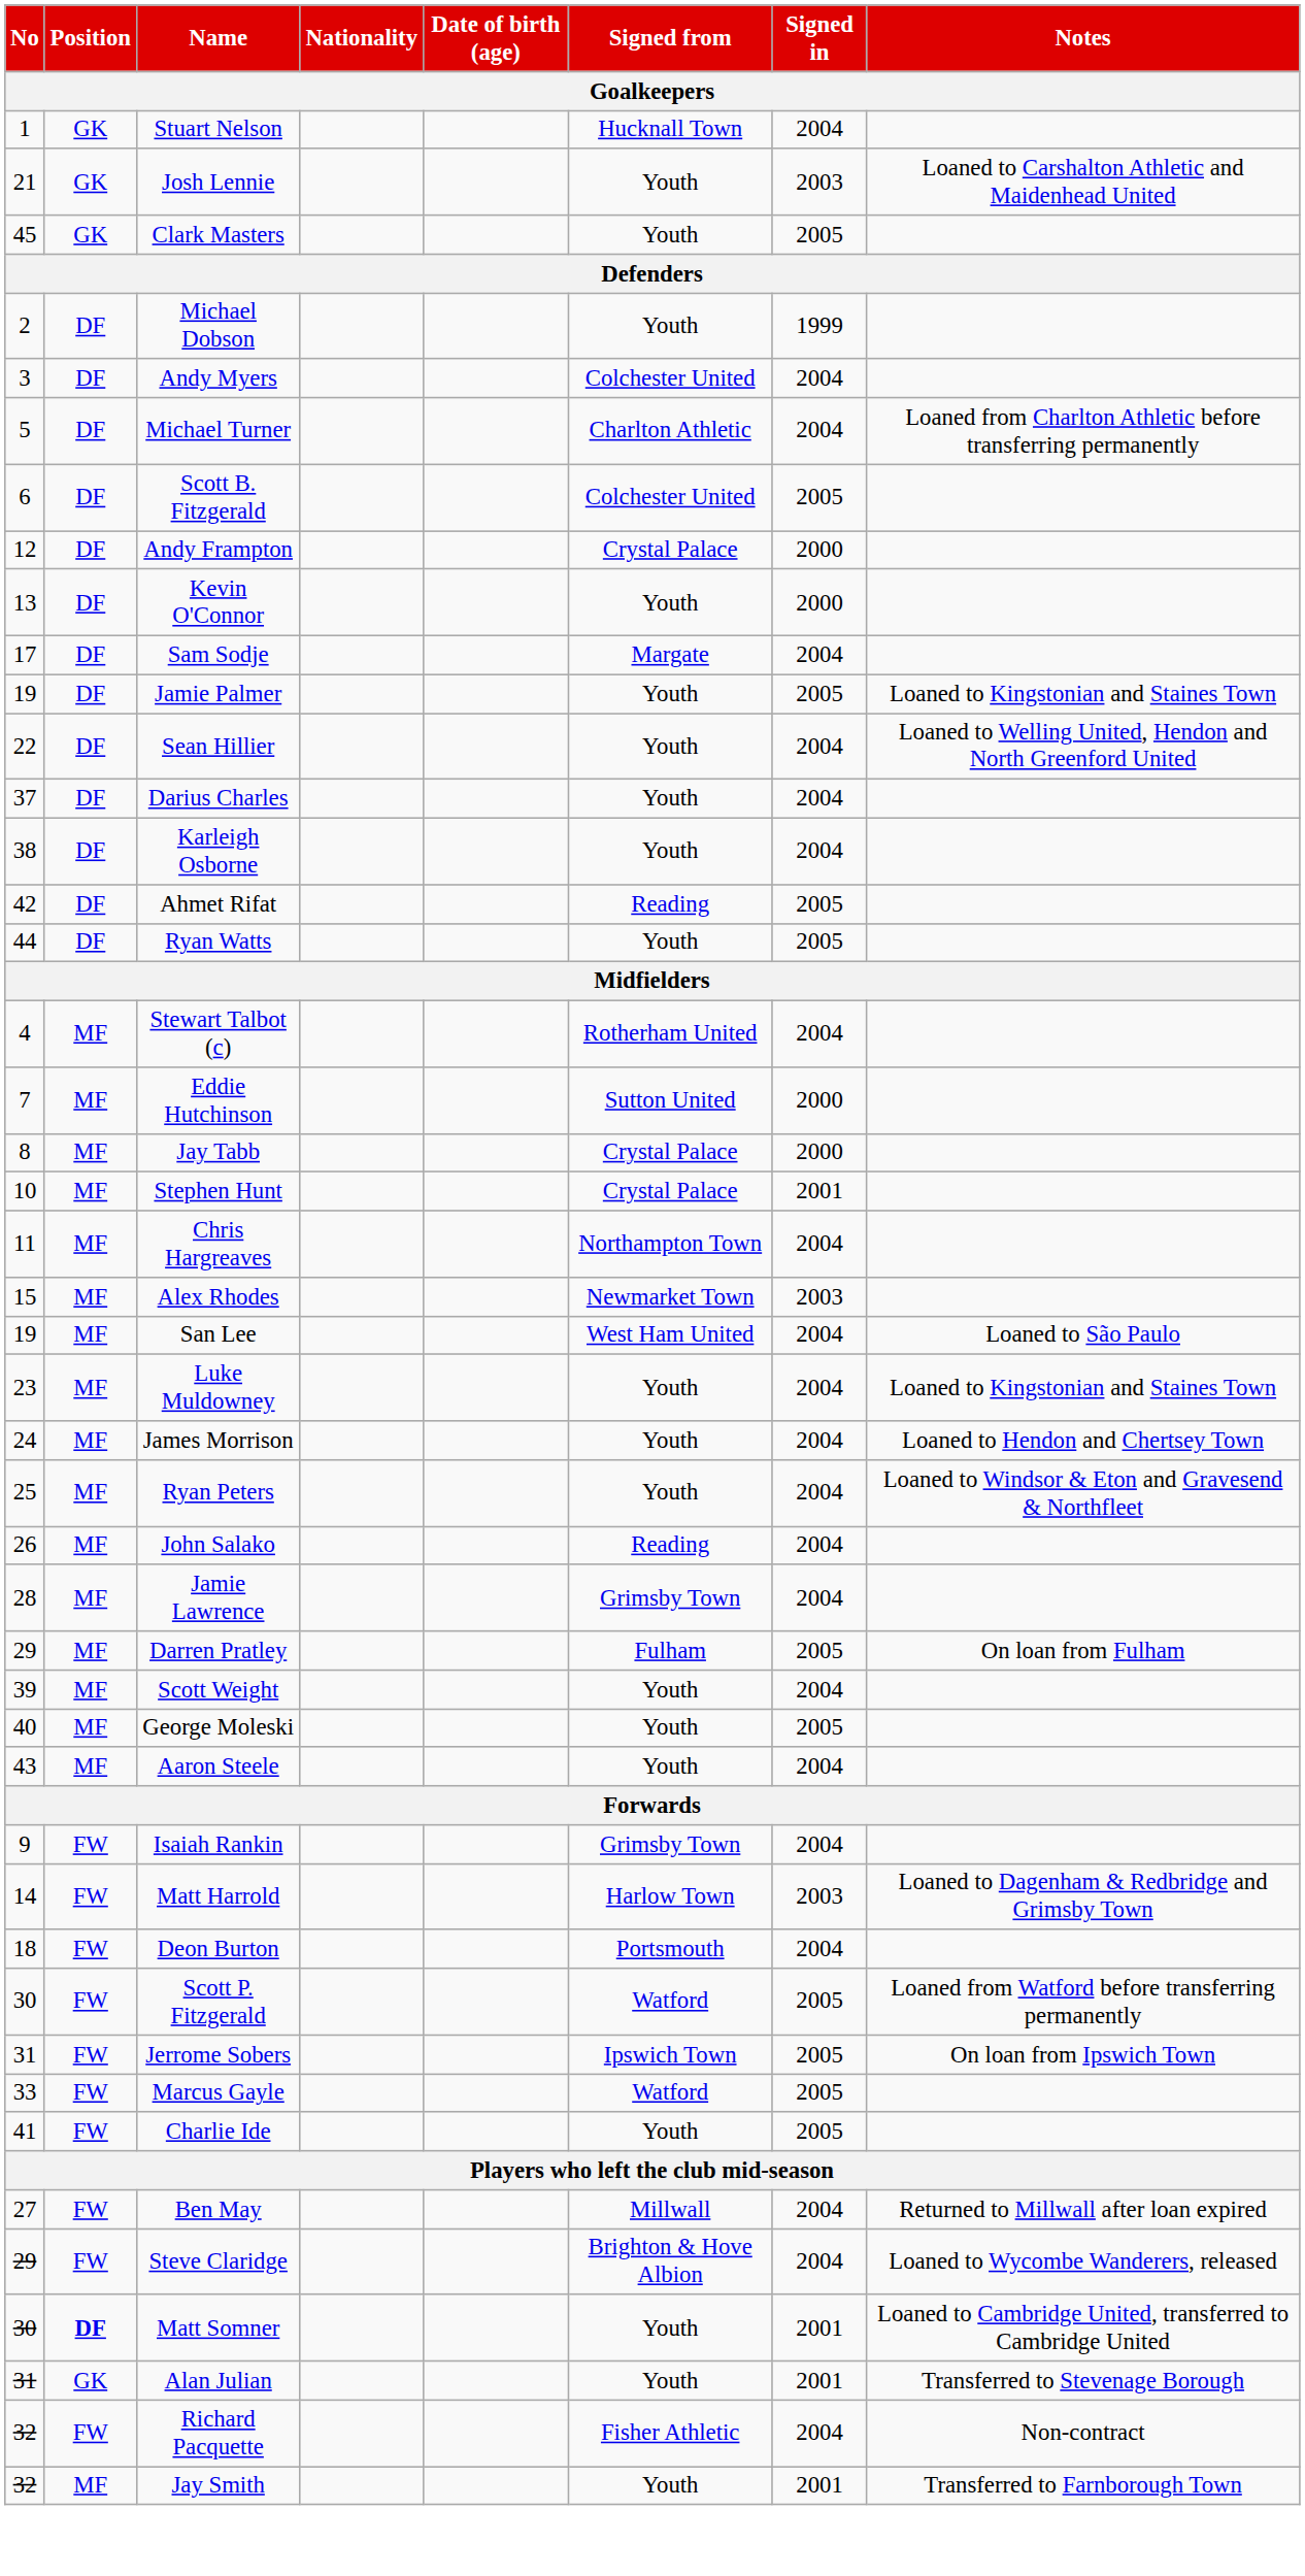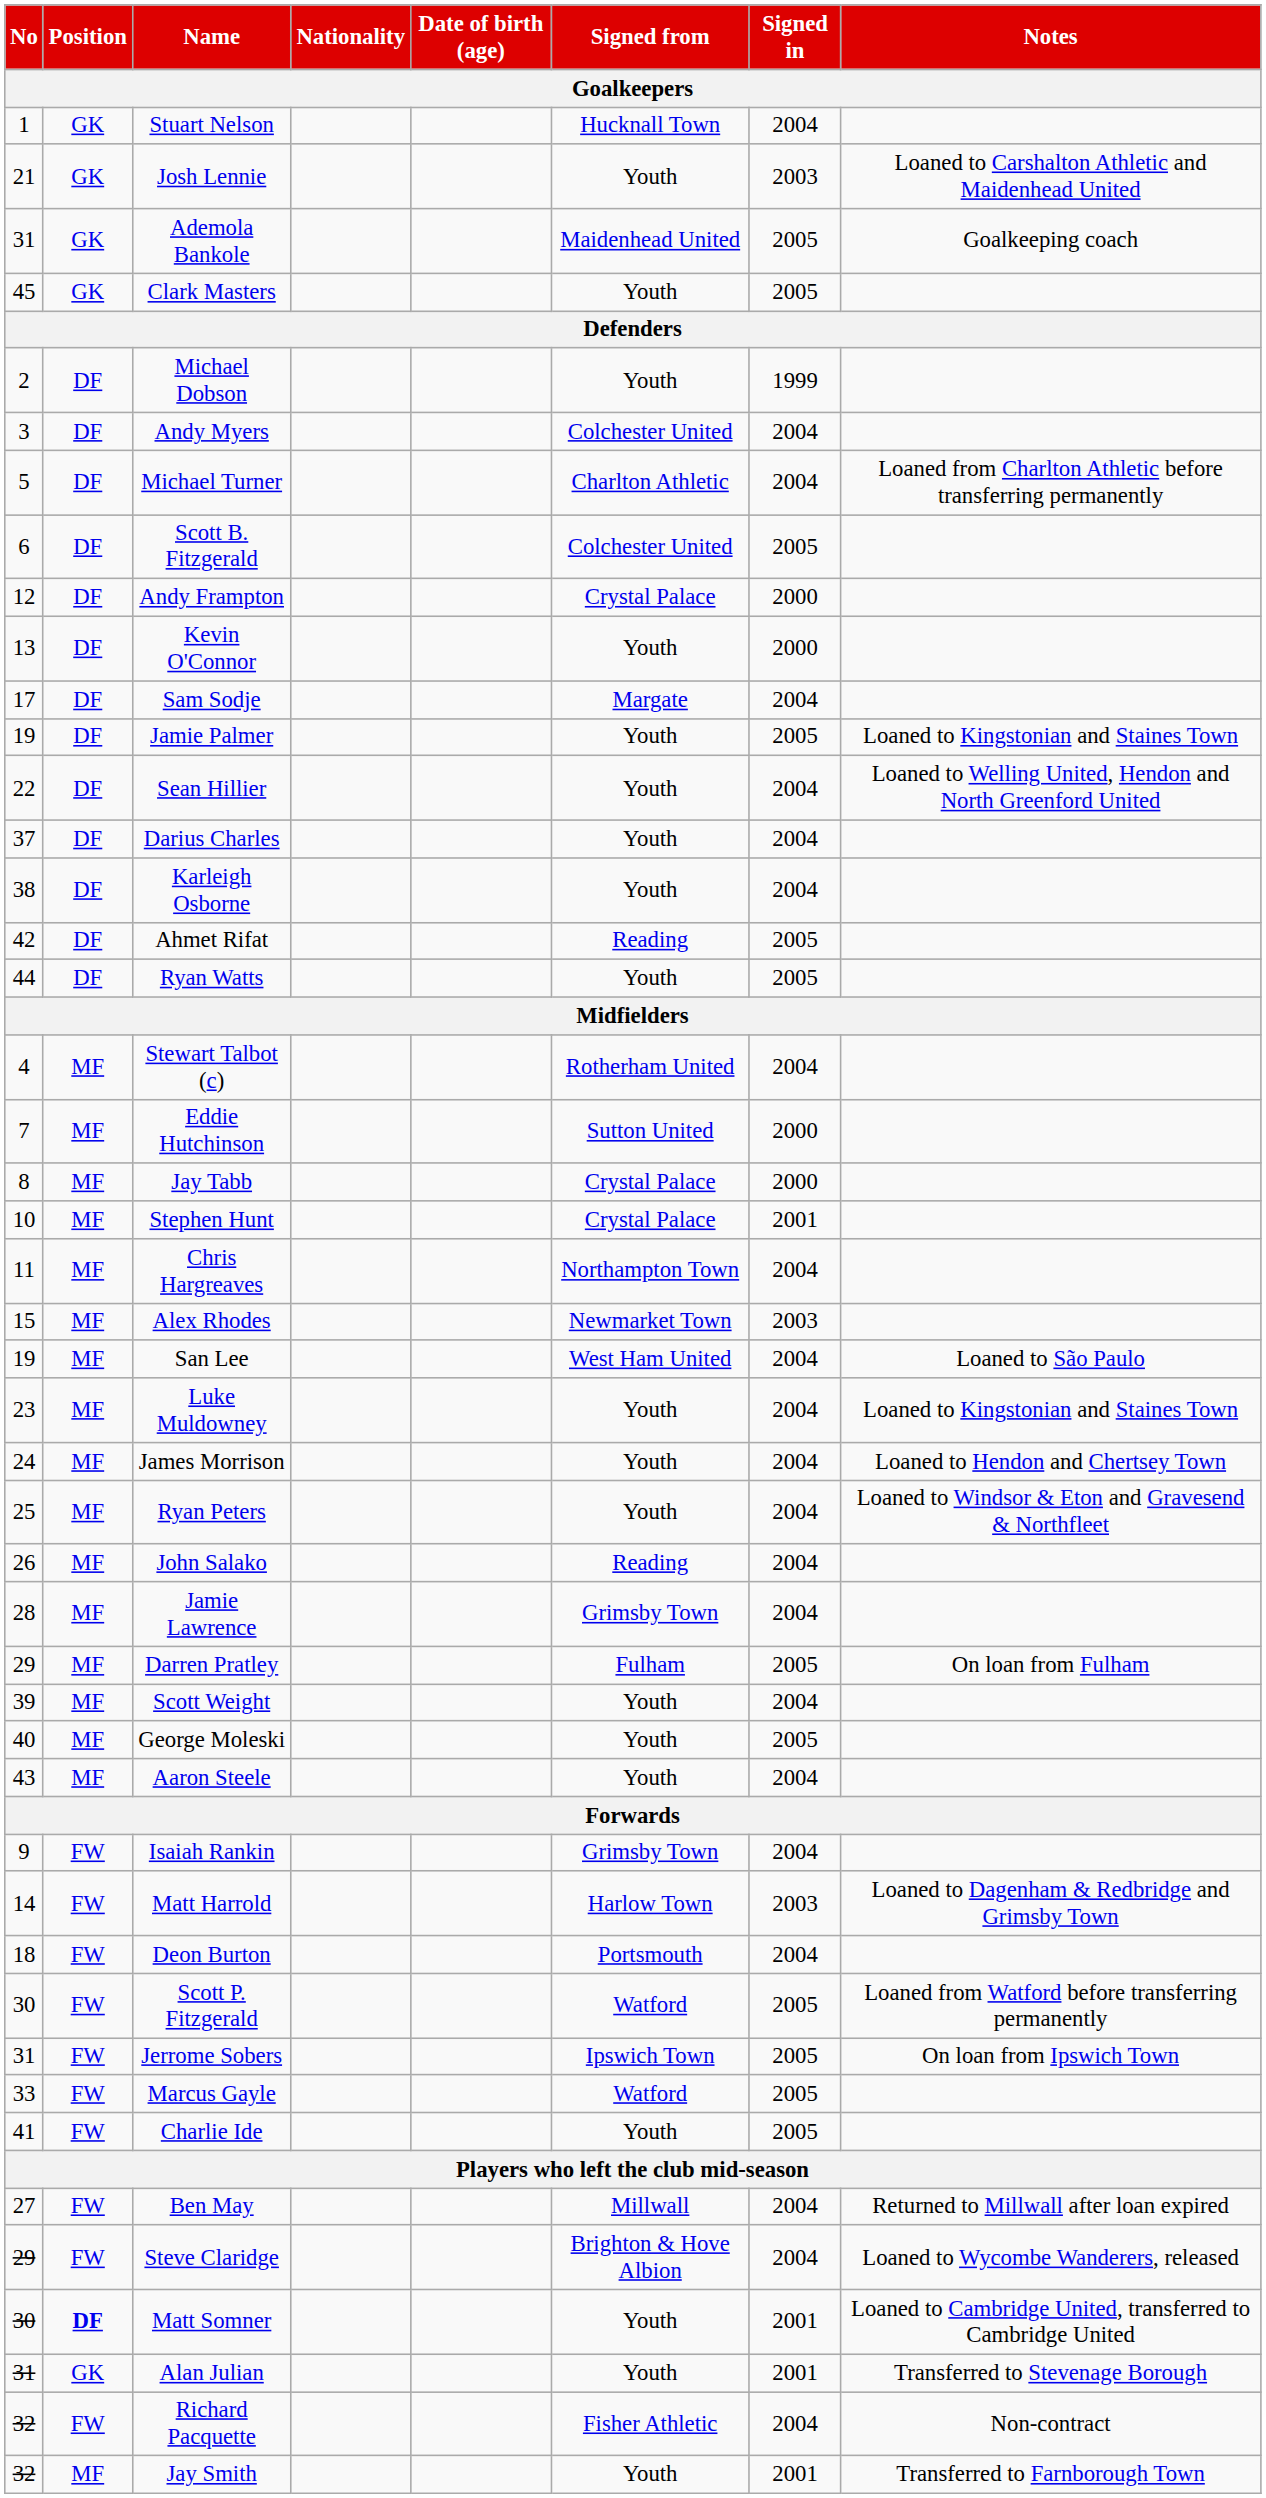+ row: 31 | GK | Ademola Bankole | Maidenhead United | 2005 | Goalkeeping coach
